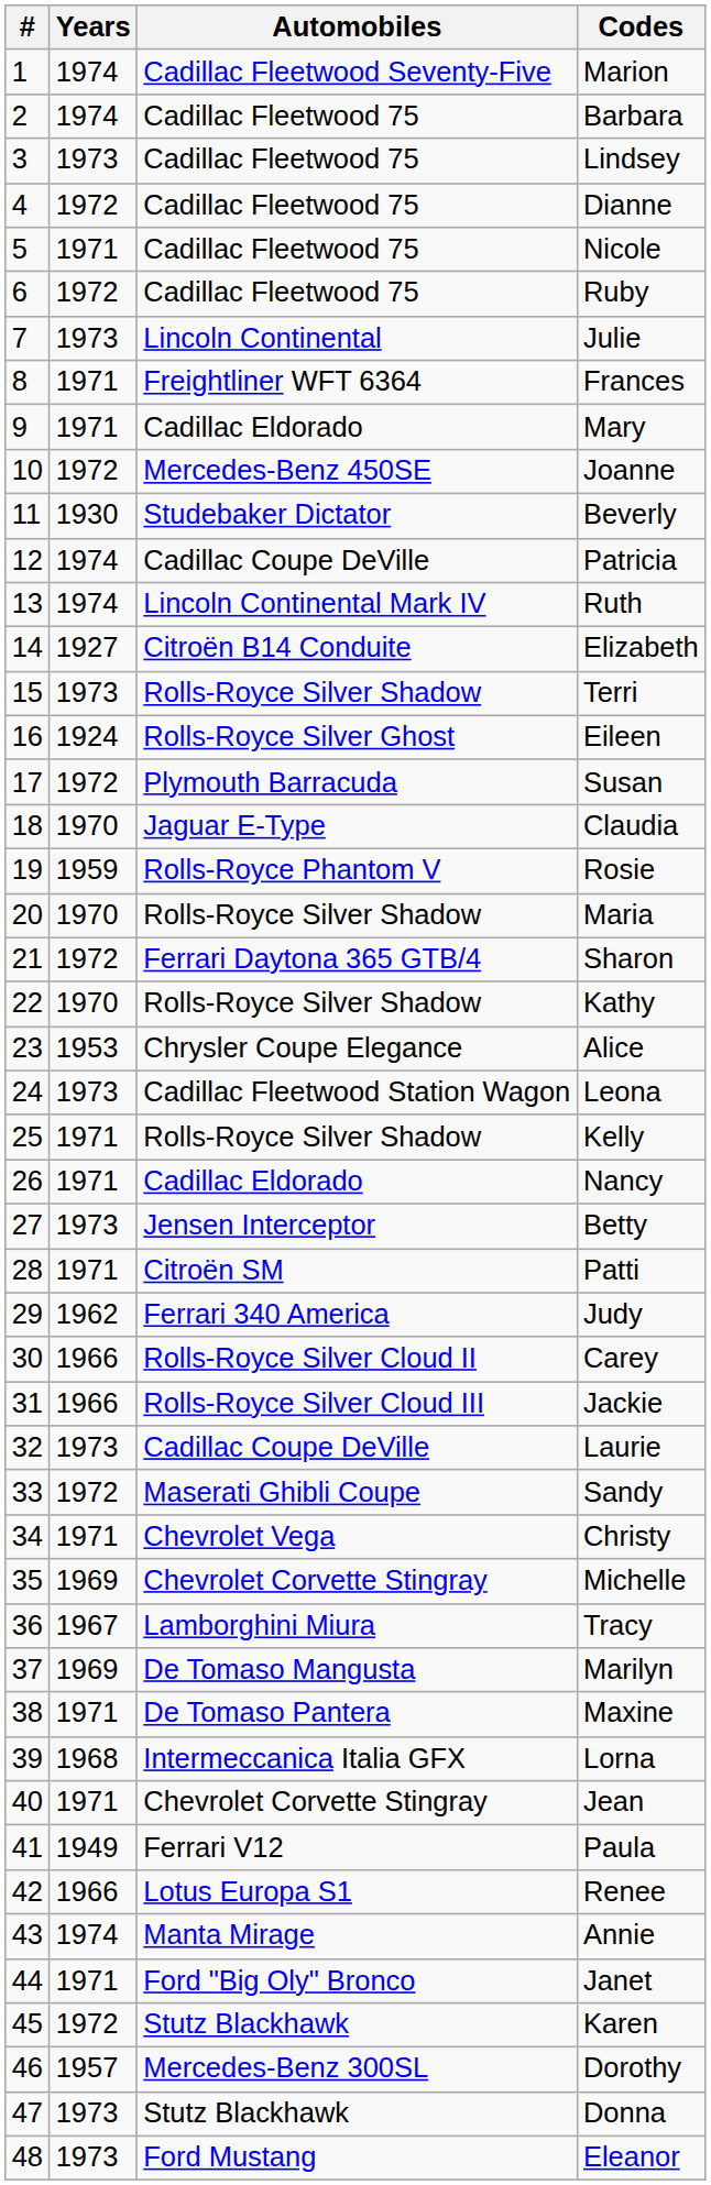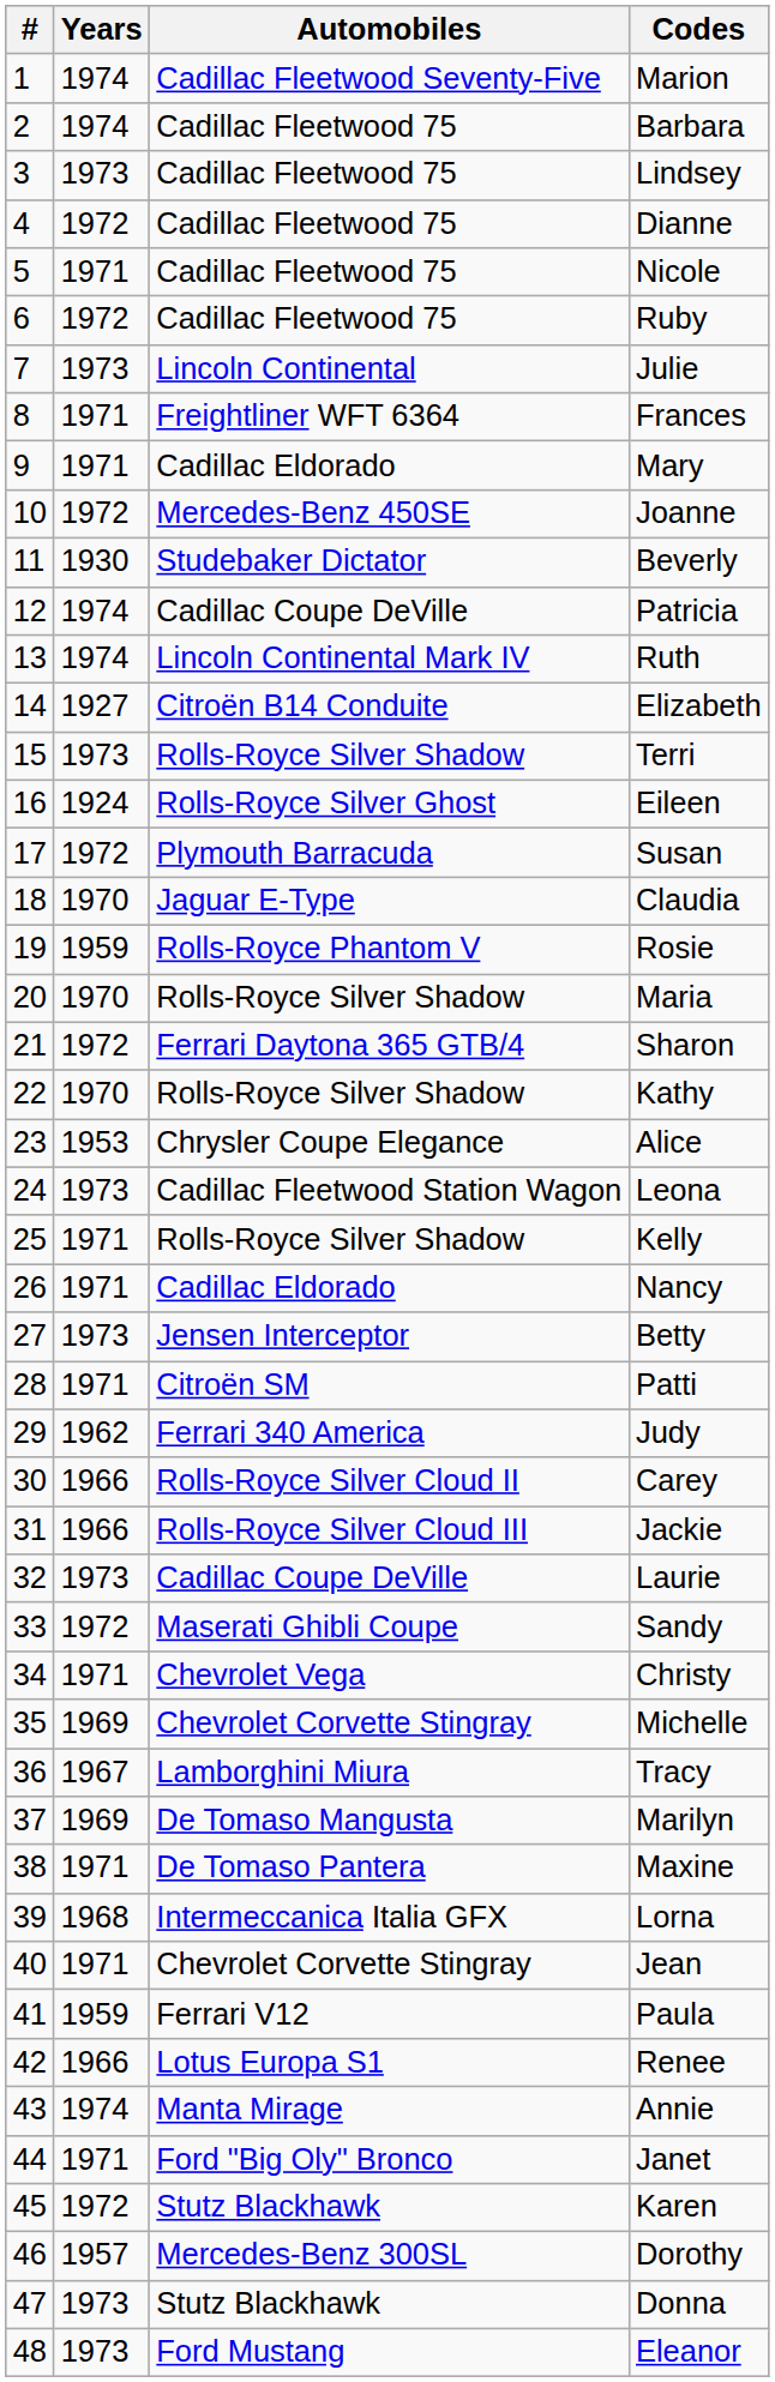Paula | Years: 1949 -> 1959
